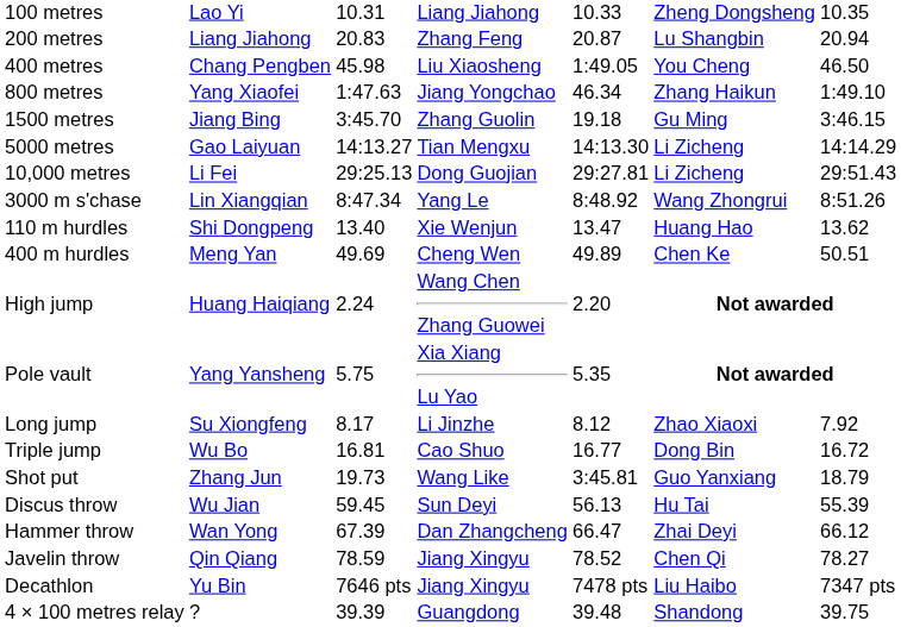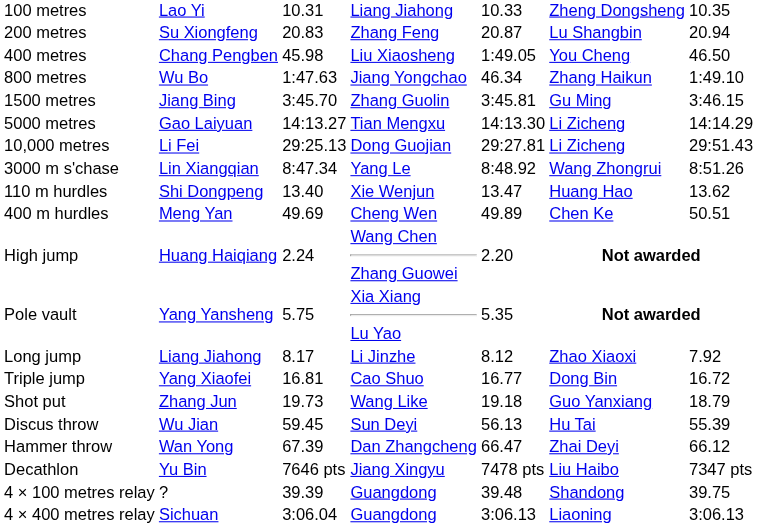200 metres | column 2: Liang Jiahong -> Su Xiongfeng
800 metres | column 2: Yang Xiaofei -> Wu Bo
1500 metres | column 5: 19.18 -> 3:45.81
Long jump | column 2: Su Xiongfeng -> Liang Jiahong
Triple jump | column 2: Wu Bo -> Yang Xiaofei
Shot put | column 5: 3:45.81 -> 19.18
- row: Javelin throw | Qin Qiang | 78.59 | Jiang Xingyu | 78.52 | Chen Qi | 78.27
+ row: 4 × 400 metres relay | Sichuan | 3:06.04 | Guangdong | 3:06.13 | Liaoning | 3:06.13
